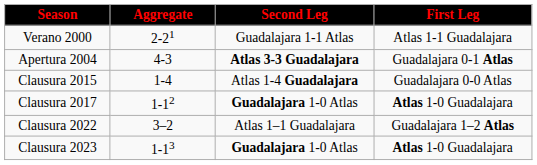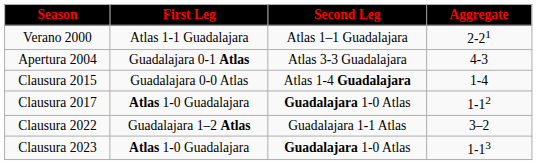columns swapped: First Leg <-> Aggregate
Verano 2000 | Second Leg: Guadalajara 1-1 Atlas -> Atlas 1–1 Guadalajara
Apertura 2004 | Second Leg: bold -> normal
Clausura 2022 | Second Leg: Atlas 1–1 Guadalajara -> Guadalajara 1-1 Atlas
